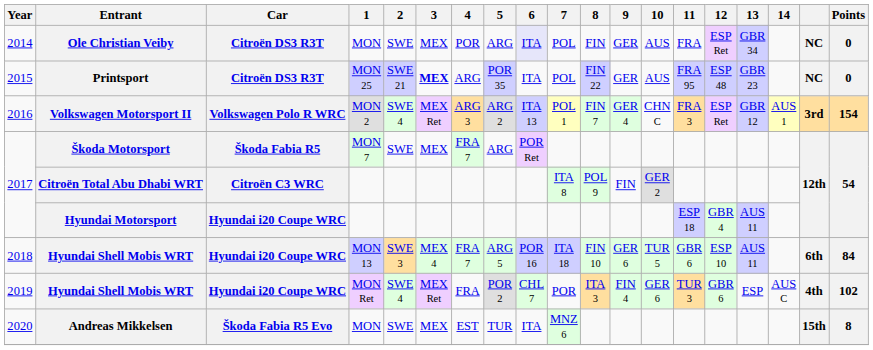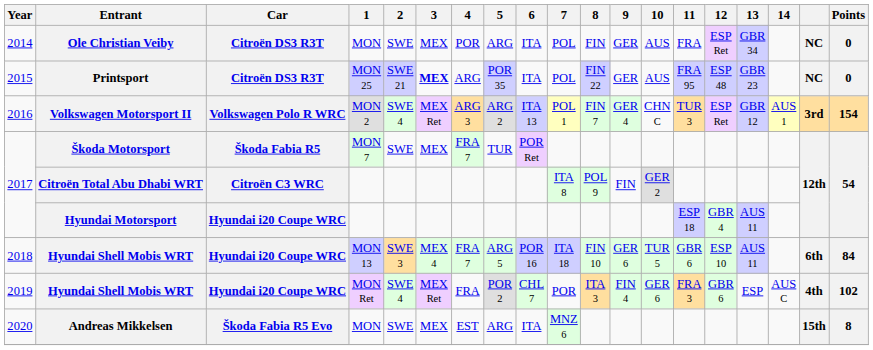Ole Christian Veiby | 6: lavender background -> no background
Volkswagen Motorsport II | 11: FRA 3 -> TUR 3
Škoda Motorsport | 5: ARG -> TUR
2019 / Hyundai Shell Mobis WRT | 11: TUR 3 -> FRA 3
Andreas Mikkelsen | 5: TUR -> ARG
